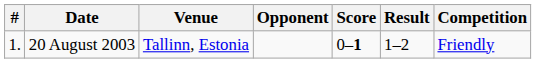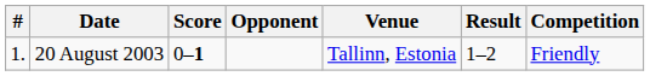columns swapped: Venue <-> Score
